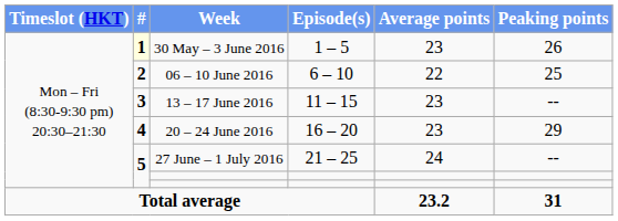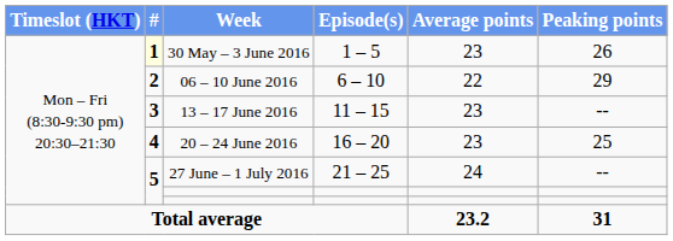06 – 10 June 2016 | Peaking points: 25 -> 29
20 – 24 June 2016 | Peaking points: 29 -> 25
